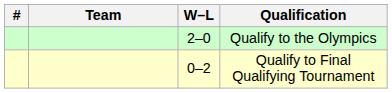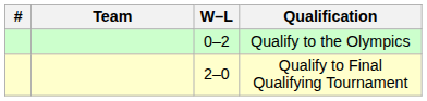Qualify to the Olympics | W–L: 2–0 -> 0–2
Qualify to Final Qualifying Tournament | W–L: 0–2 -> 2–0
